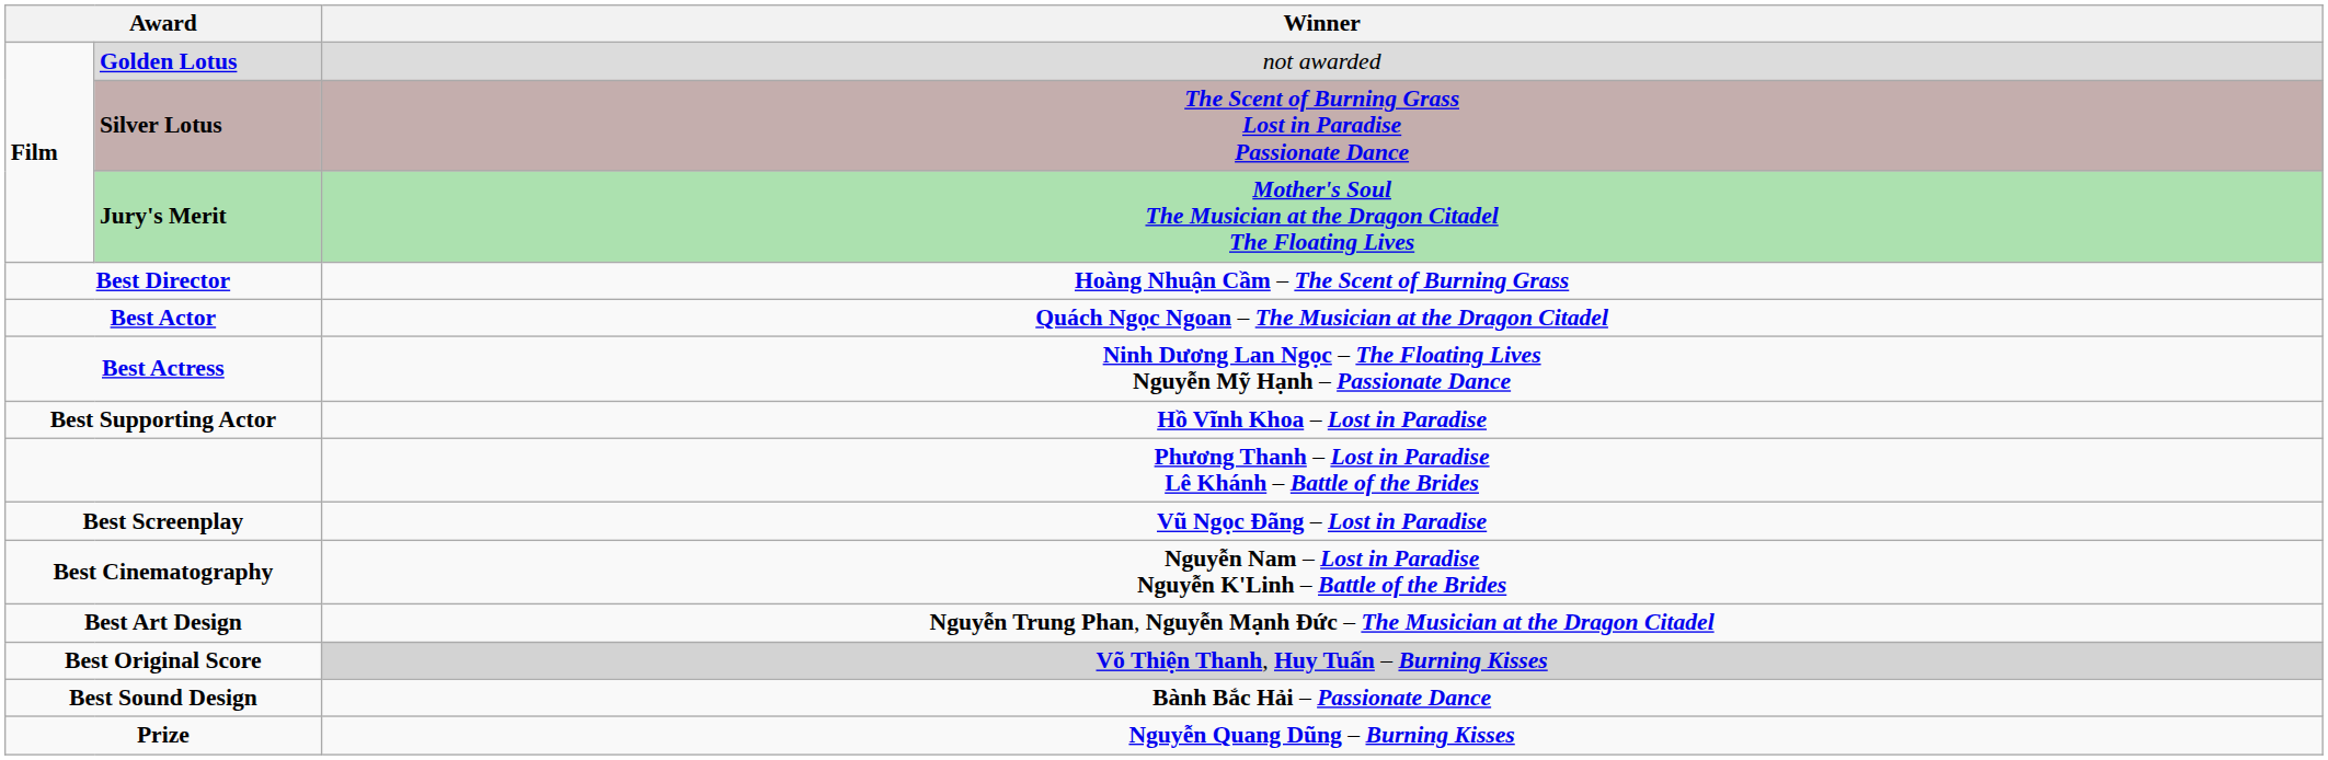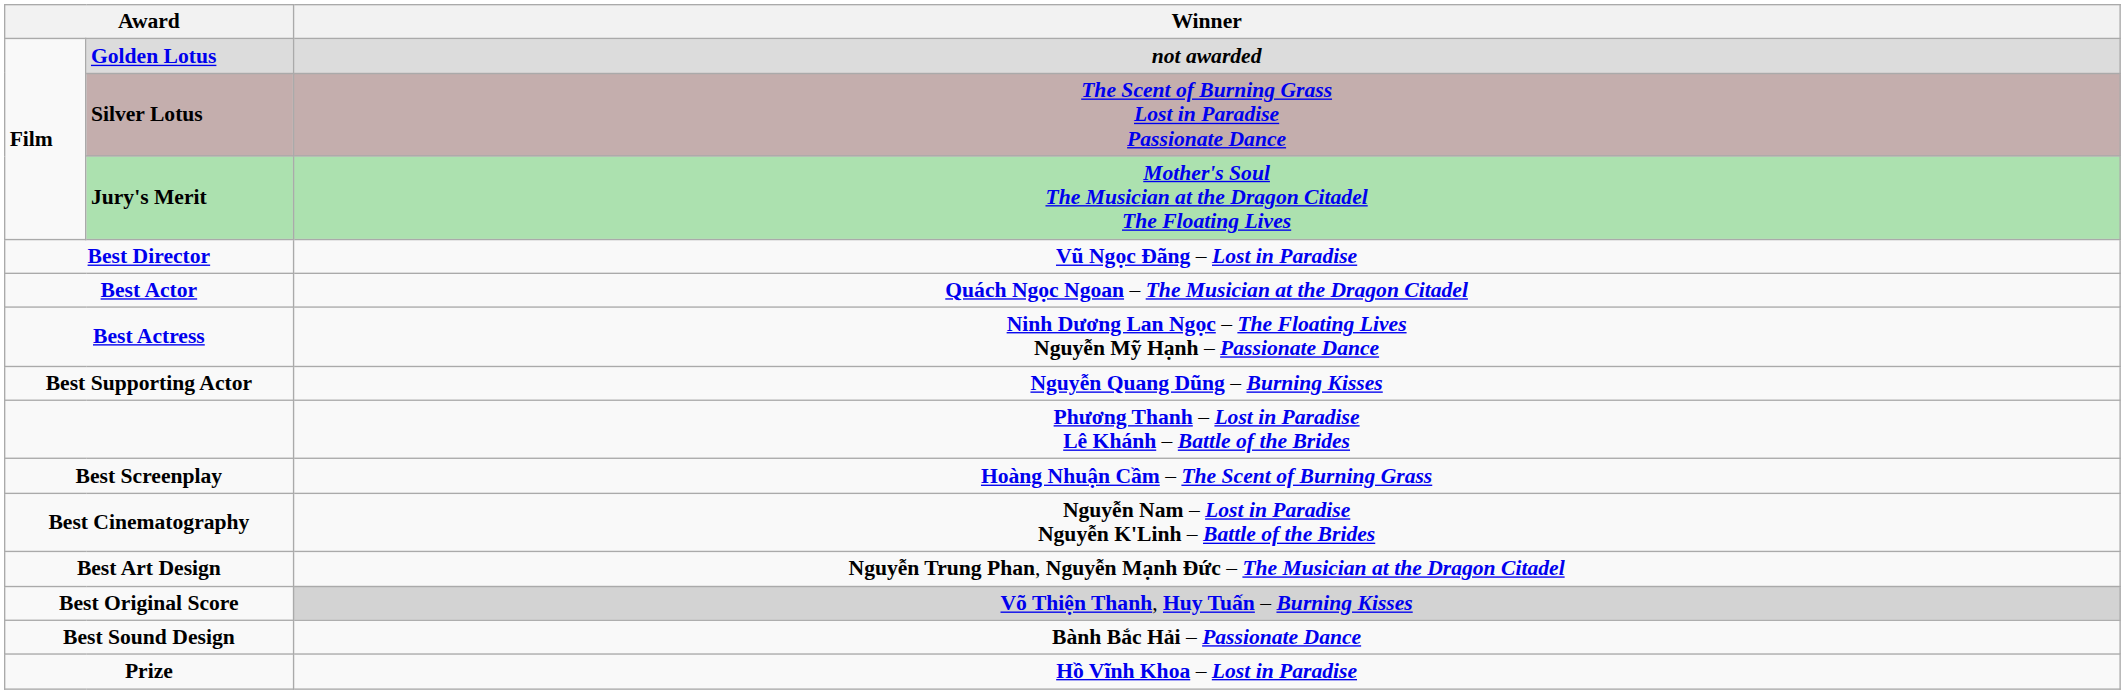Golden Lotus | Winner: normal -> bold
Best Director | Winner: Hoàng Nhuận Cầm – The Scent of Burning Grass -> Vũ Ngọc Đãng – Lost in Paradise
Best Supporting Actor | Winner: Hồ Vĩnh Khoa – Lost in Paradise -> Nguyễn Quang Dũng – Burning Kisses
Best Screenplay | Winner: Vũ Ngọc Đãng – Lost in Paradise -> Hoàng Nhuận Cầm – The Scent of Burning Grass
Prize | Winner: Nguyễn Quang Dũng – Burning Kisses -> Hồ Vĩnh Khoa – Lost in Paradise
